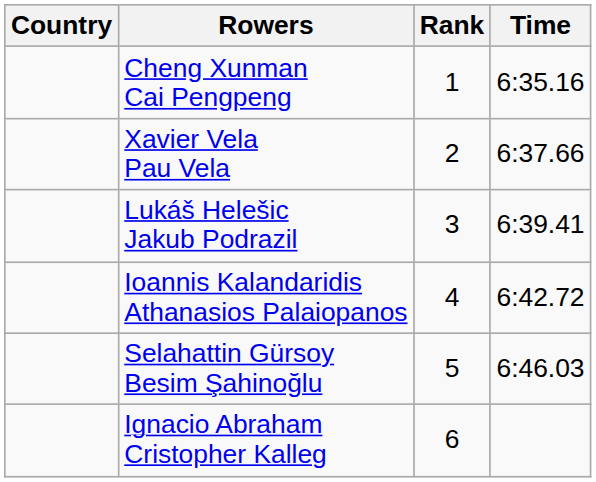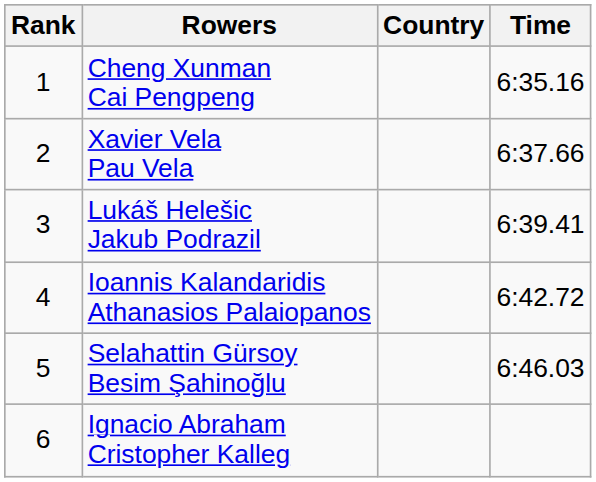columns swapped: Rank <-> Country
